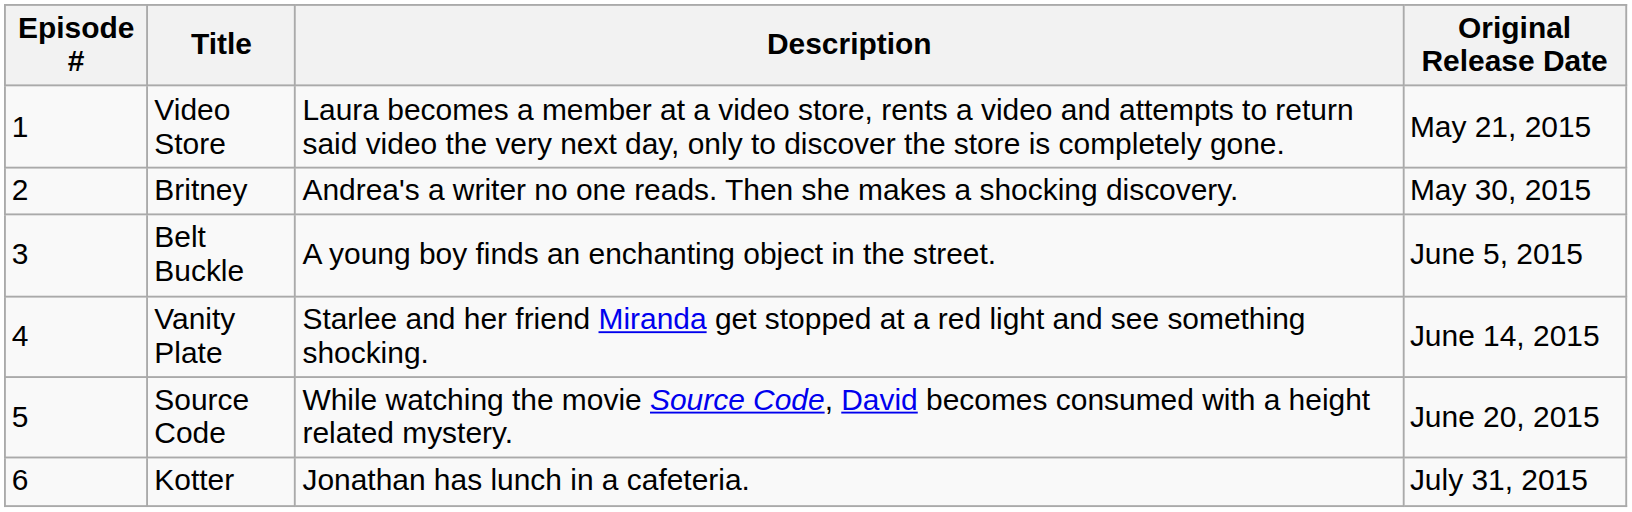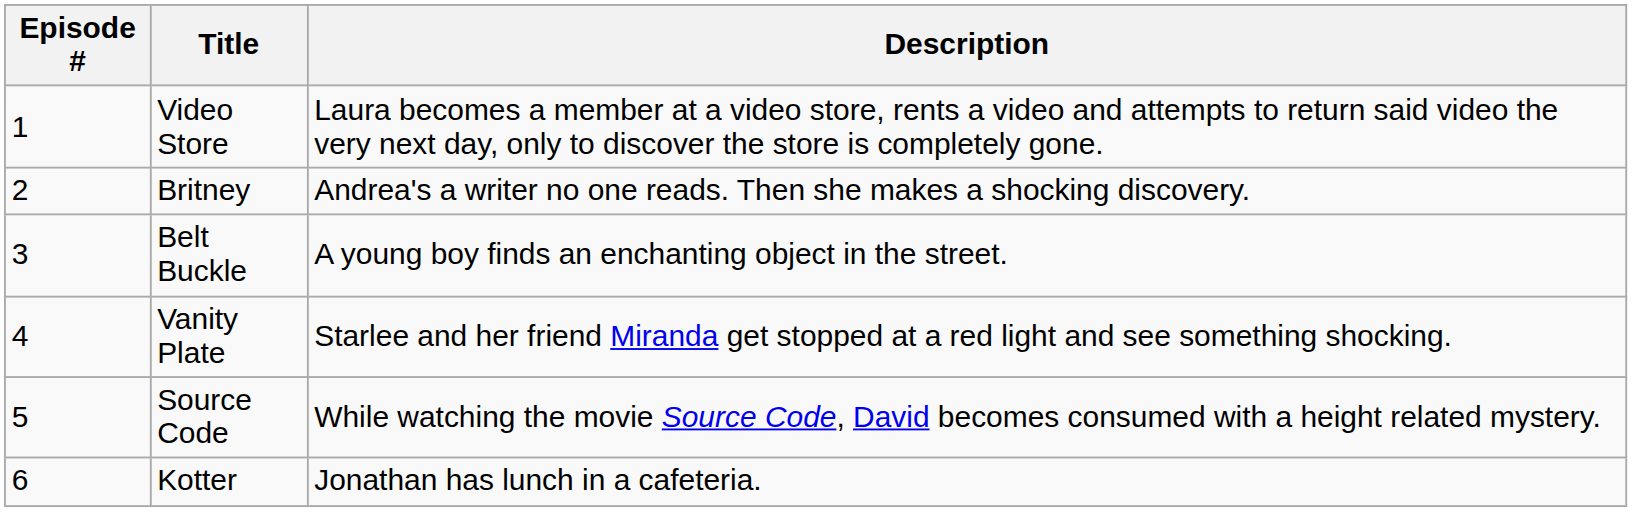- column: Original Release Date | May 21, 2015 | May 30, 2015 | June 5, 2015 | June 14, 2015 | June 20, 2015 | July 31, 2015
